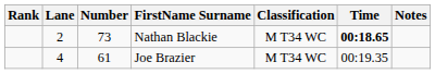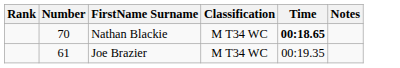- column: Lane | 2 | 4
Nathan Blackie | Number: 73 -> 70
